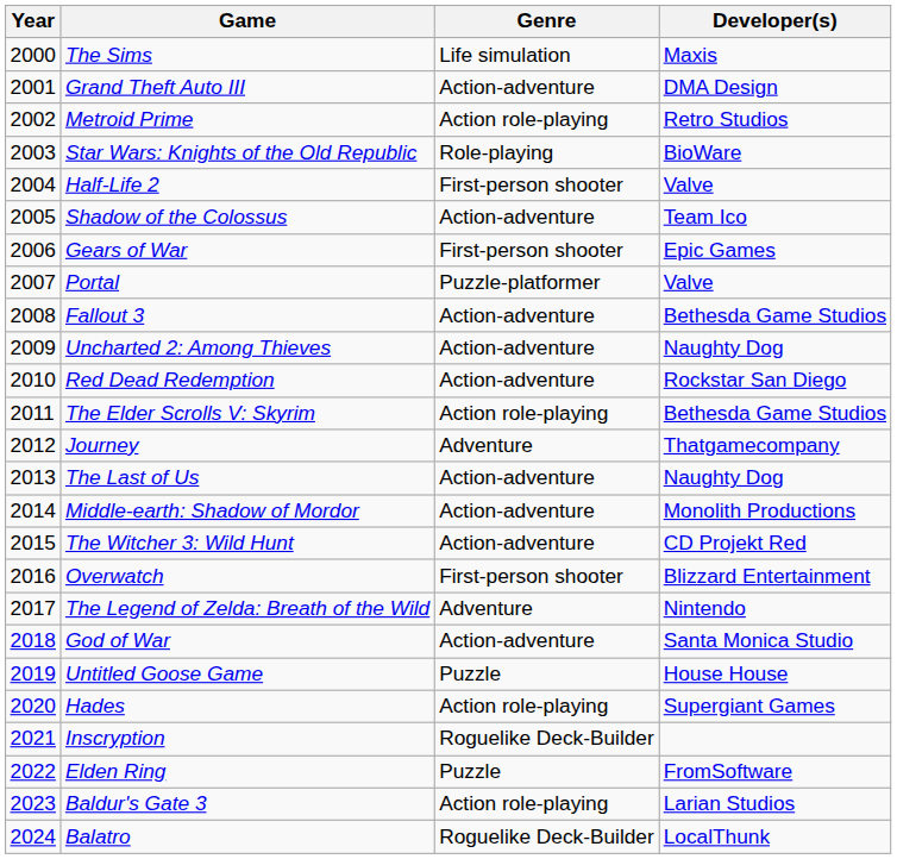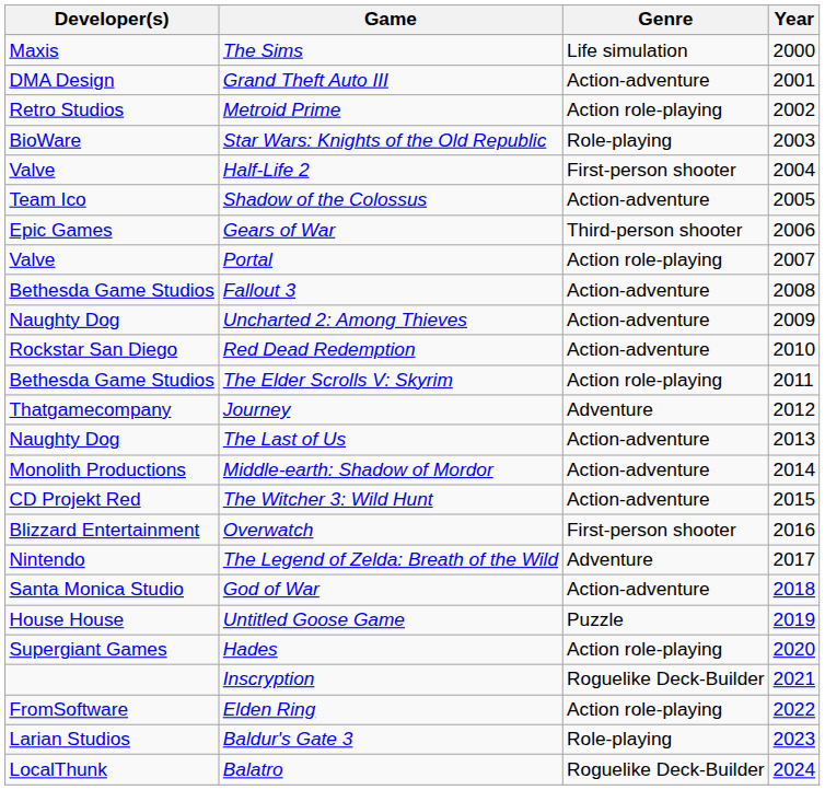columns swapped: Year <-> Developer(s)
Gears of War | Genre: First-person shooter -> Third-person shooter
Portal | Genre: Puzzle-platformer -> Action role-playing
Elden Ring | Genre: Puzzle -> Action role-playing
Baldur's Gate 3 | Genre: Action role-playing -> Role-playing
